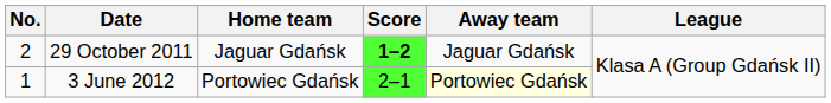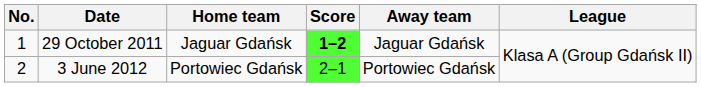29 October 2011 | No.: 2 -> 1
3 June 2012 | No.: 1 -> 2
3 June 2012 | Away team: lightyellow background -> no background
